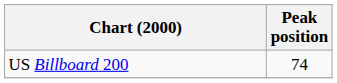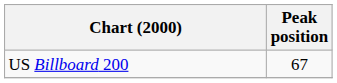US Billboard 200 | Peak position: 74 -> 67
